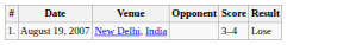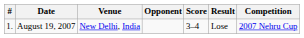+ column: Competition | 2007 Nehru Cup
